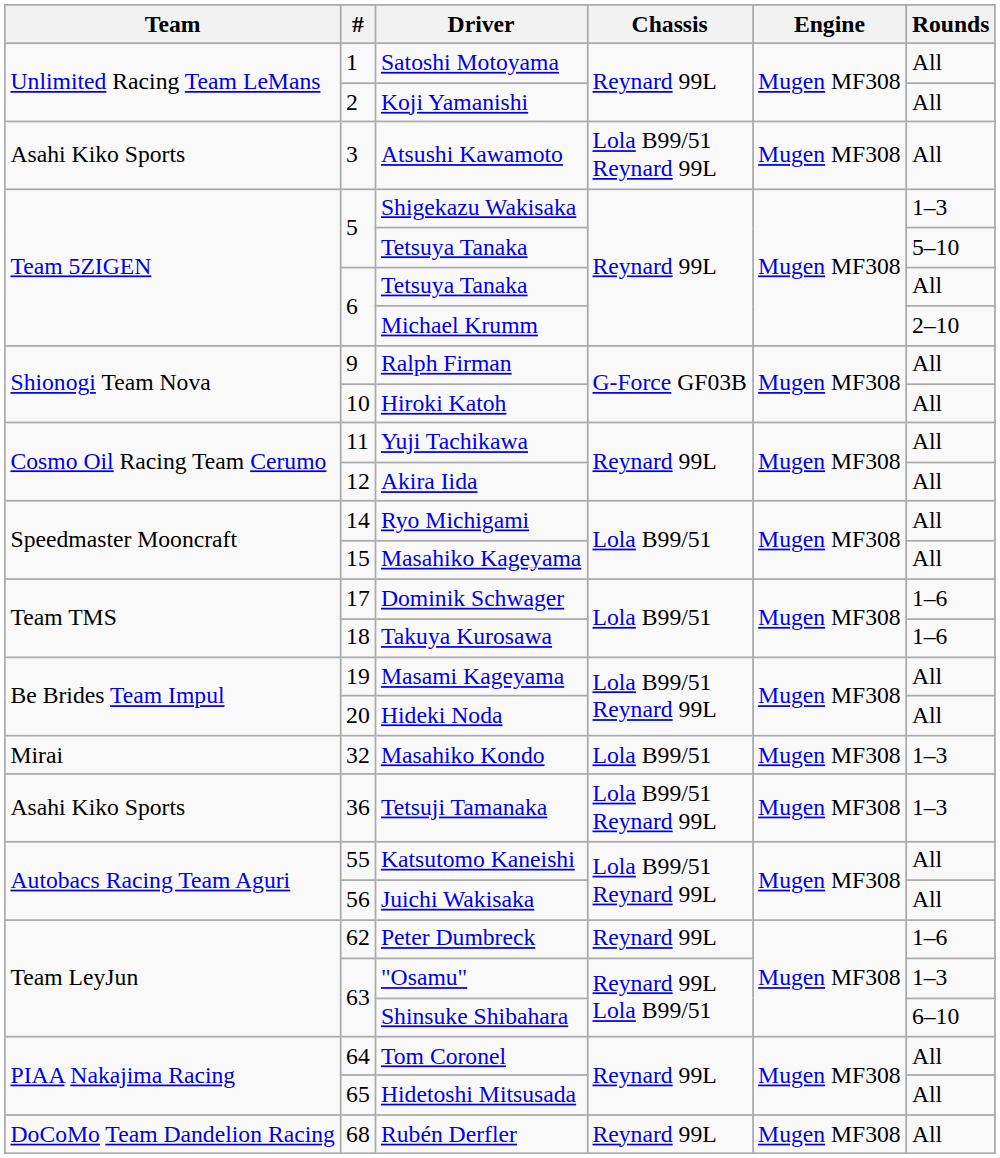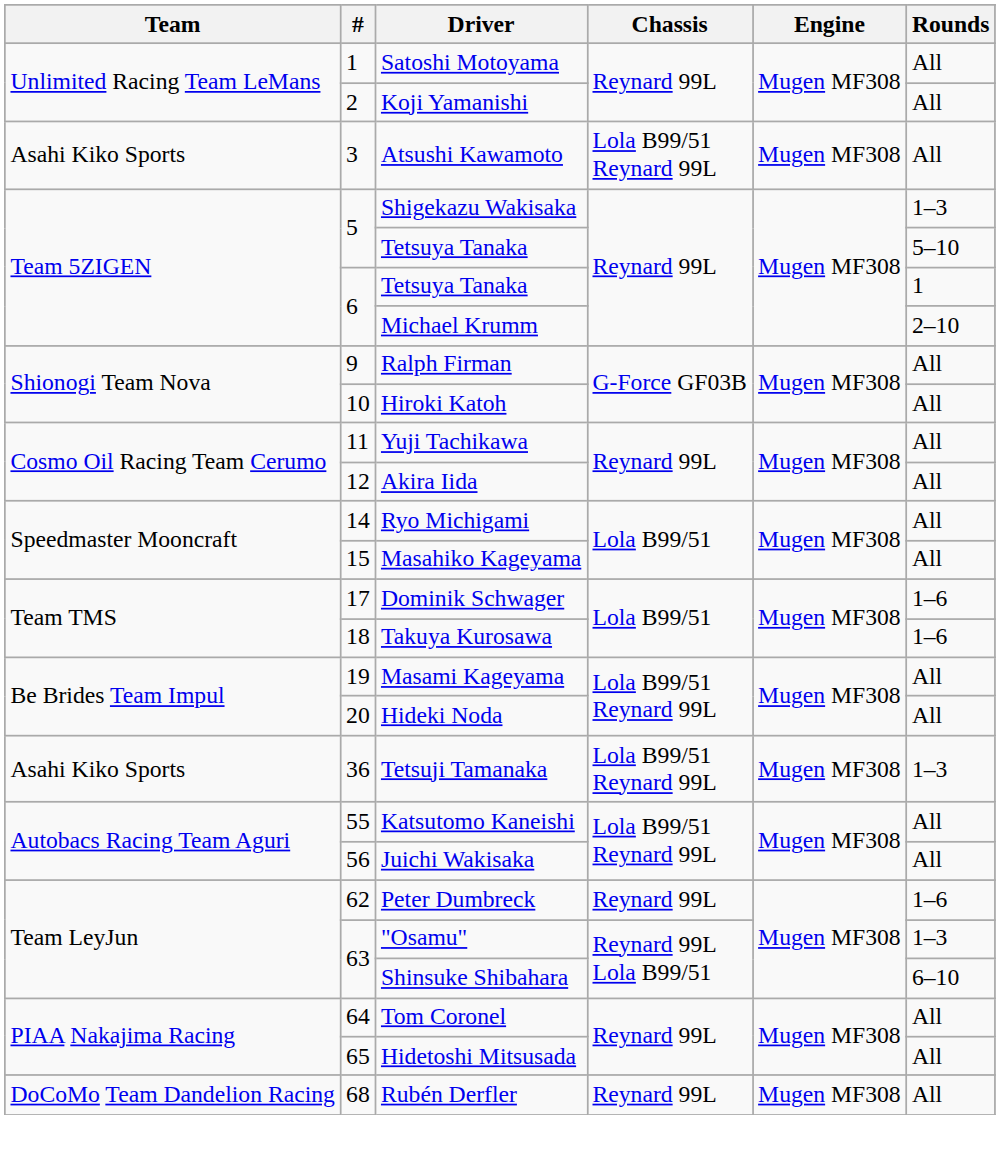6 / Tetsuya Tanaka | Rounds: All -> 1
- row: Mirai | 32 | Masahiko Kondo | Lola B99/51 | Mugen MF308 | 1–3
